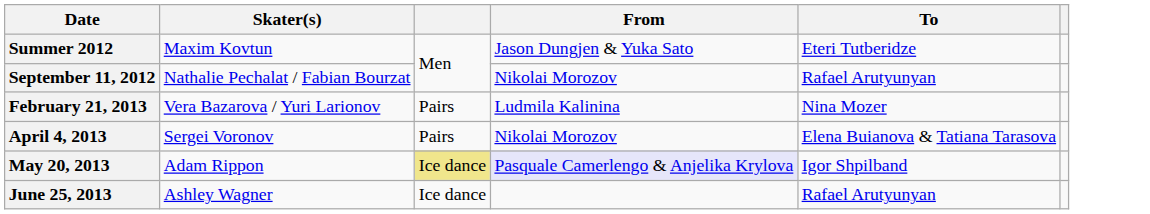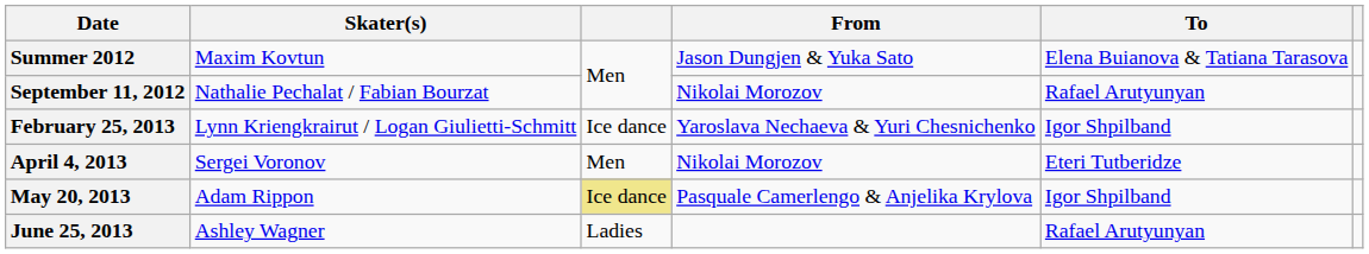Summer 2012 | To: Eteri Tutberidze -> Elena Buianova & Tatiana Tarasova
- row: February 21, 2013 | Vera Bazarova / Yuri Larionov | Pairs | Ludmila Kalinina | Nina Mozer
+ row: February 25, 2013 | Lynn Kriengkrairut / Logan Giulietti-Schmitt | Ice dance | Yaroslava Nechaeva & Yuri Chesnichenko | Igor Shpilband
April 4, 2013 | column 3: Pairs -> Men
April 4, 2013 | To: Elena Buianova & Tatiana Tarasova -> Eteri Tutberidze
May 20, 2013 | From: lavender background -> no background
June 25, 2013 | column 3: Ice dance -> Ladies
